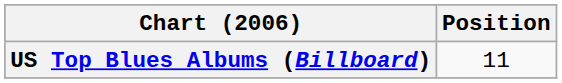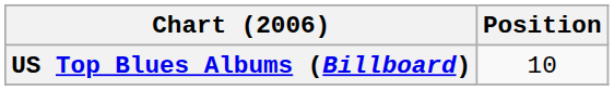US Top Blues Albums (Billboard) | Position: 11 -> 10
